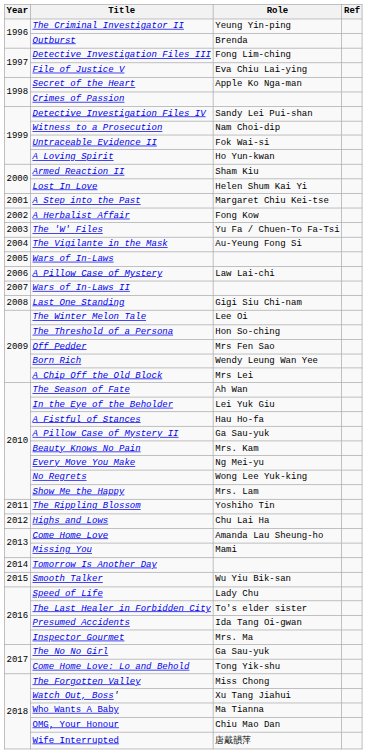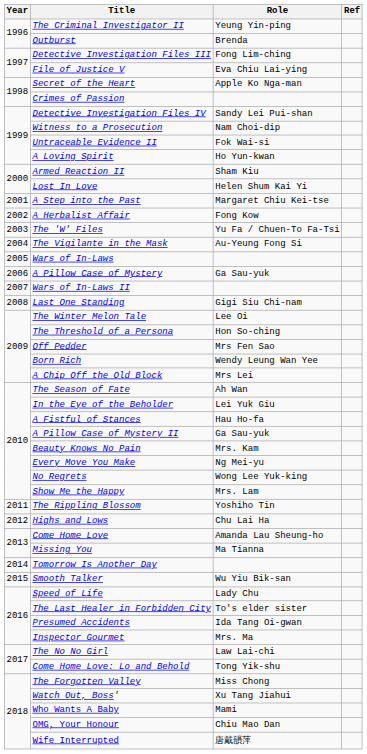A Pillow Case of Mystery | Role: Law Lai-chi -> Ga Sau-yuk
Missing You | Role: Mami -> Ma Tianna
The No No Girl | Role: Ga Sau-yuk -> Law Lai-chi
Who Wants A Baby | Role: Ma Tianna -> Mami
